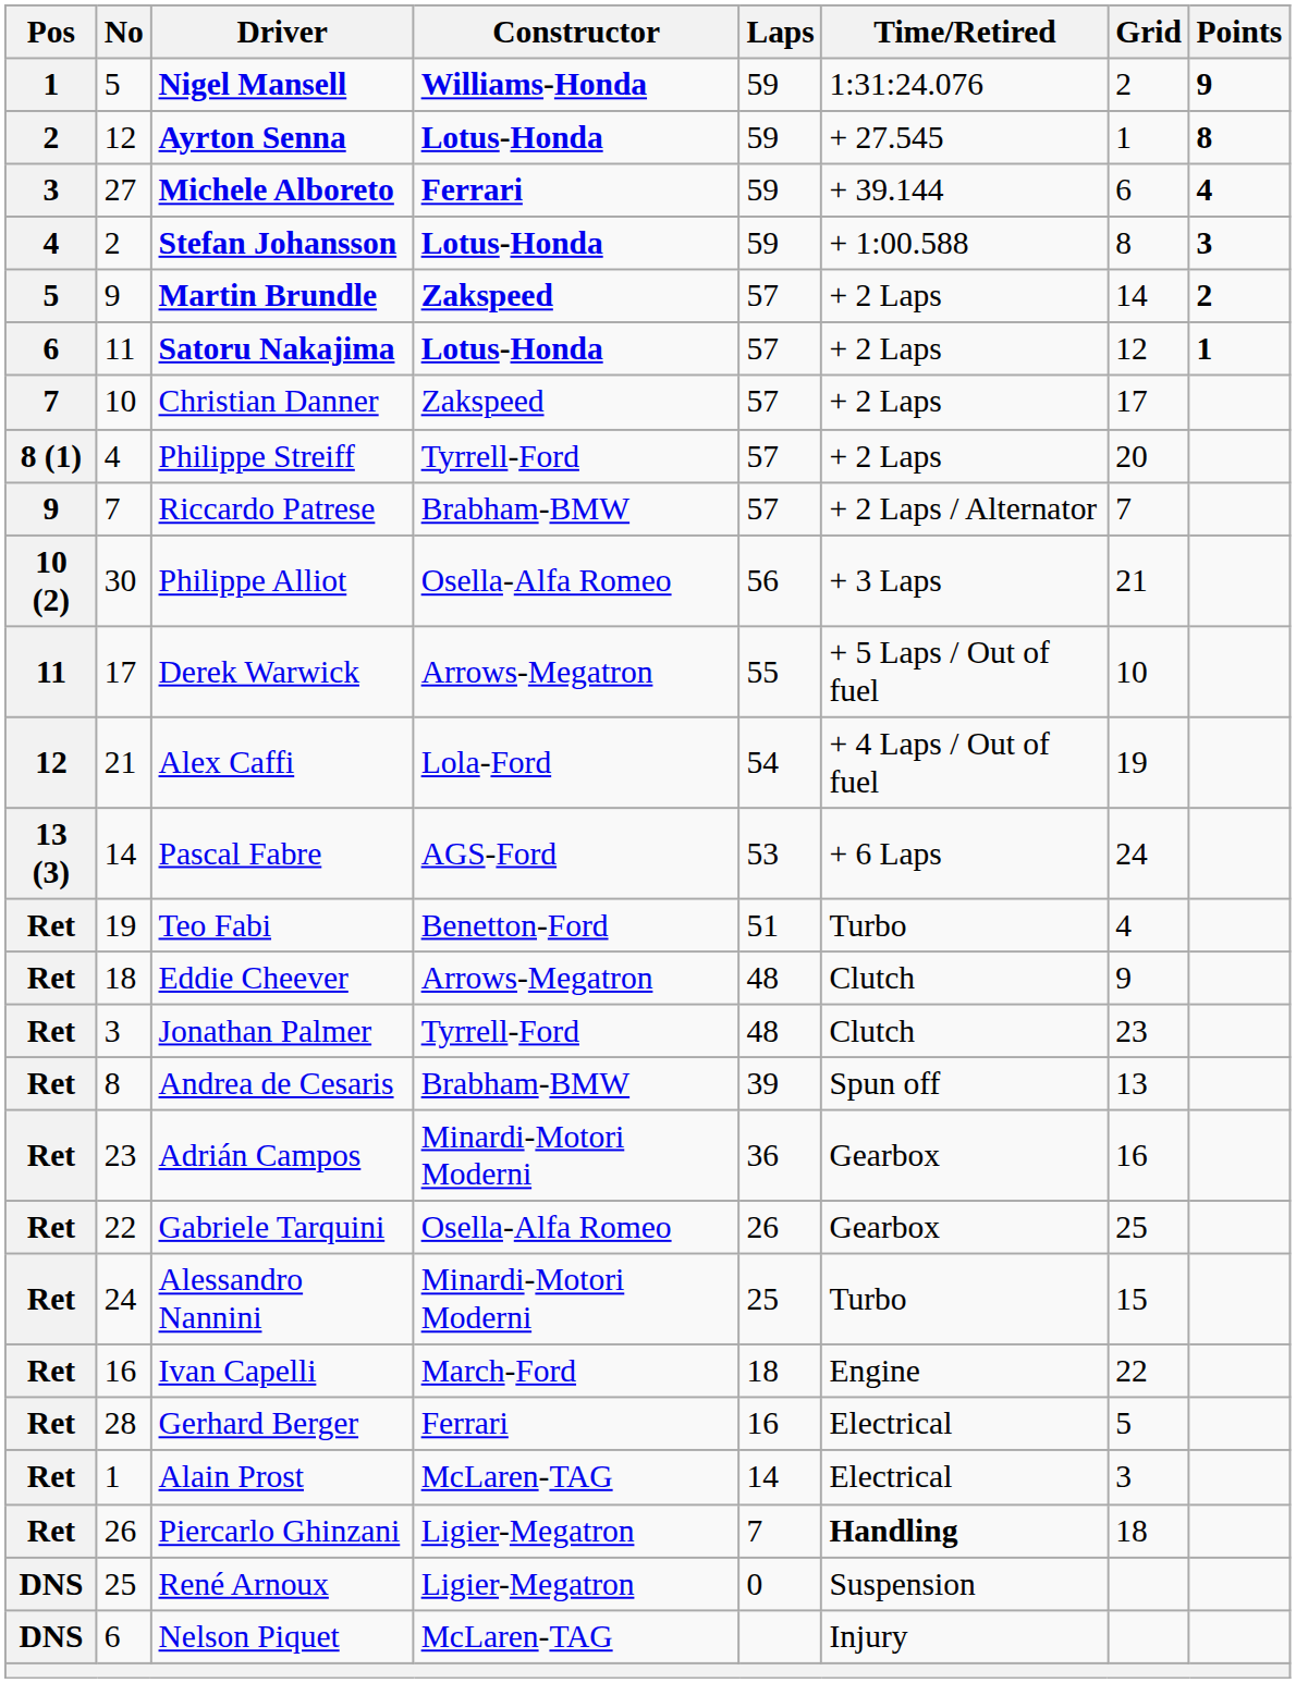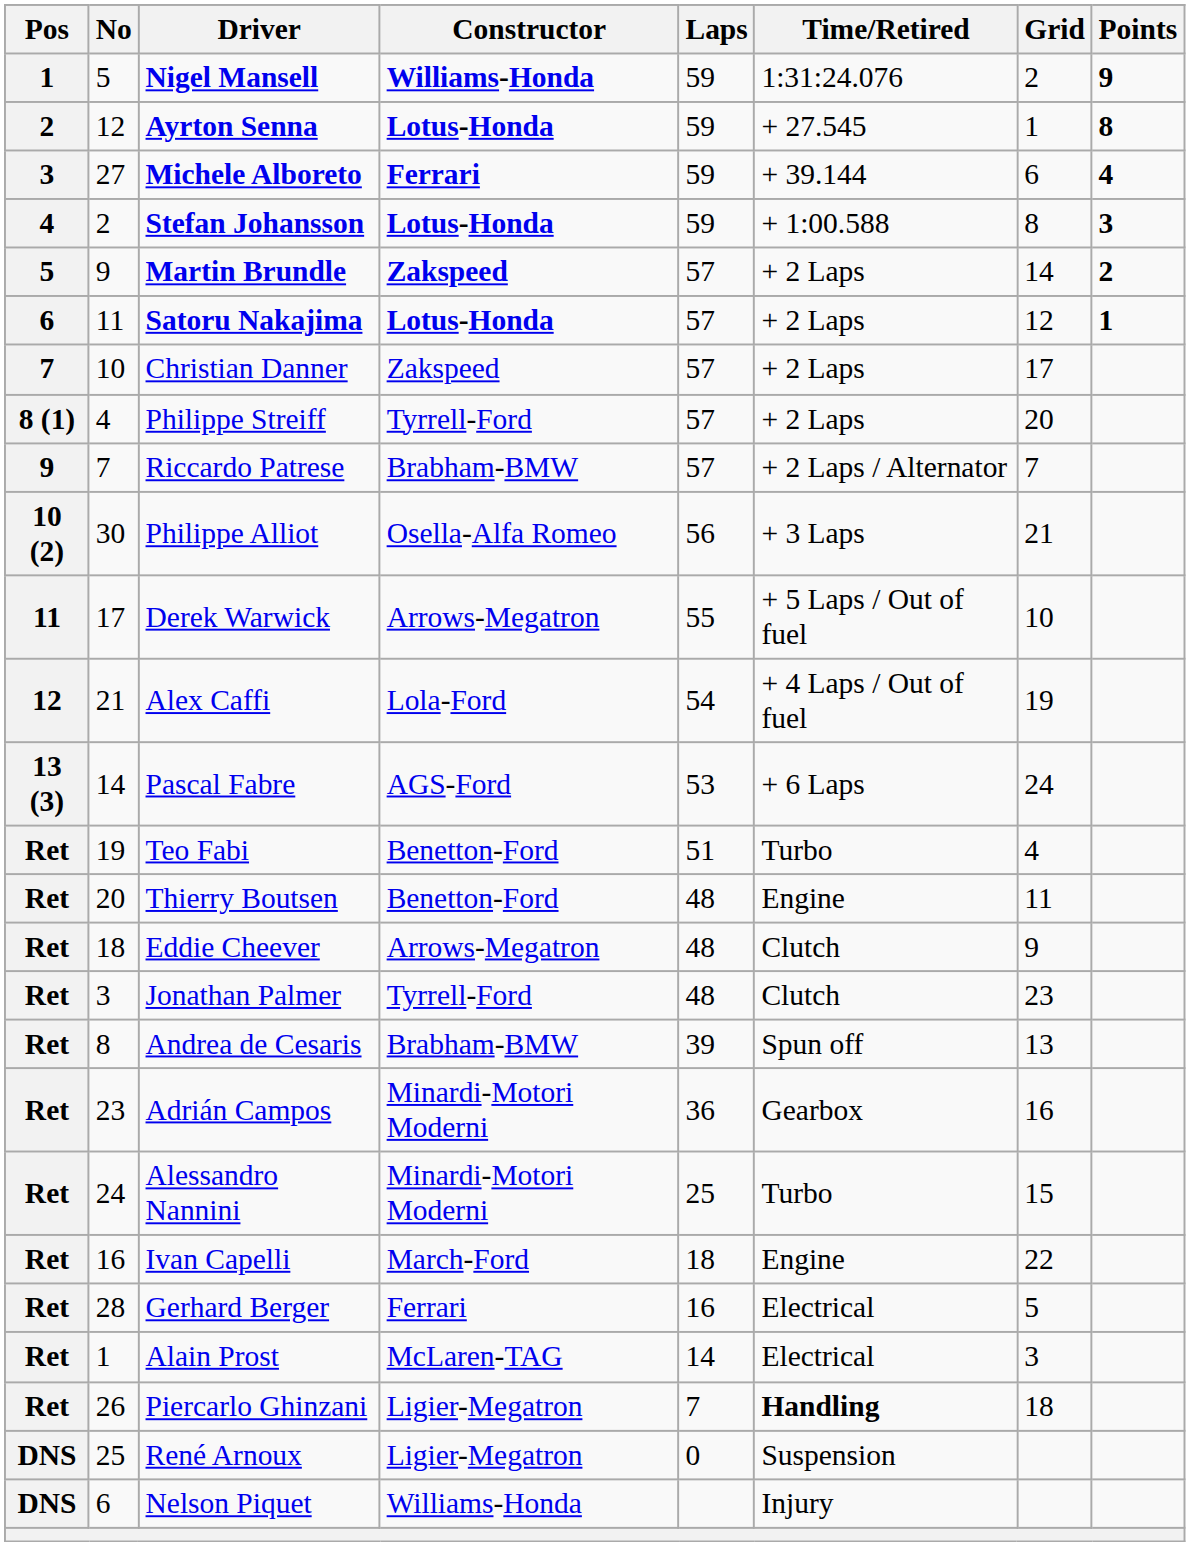+ row: Ret | 20 | Thierry Boutsen | Benetton-Ford | 48 | Engine | 11
- row: Ret | 22 | Gabriele Tarquini | Osella-Alfa Romeo | 26 | Gearbox | 25
Nelson Piquet | Constructor: McLaren-TAG -> Williams-Honda
